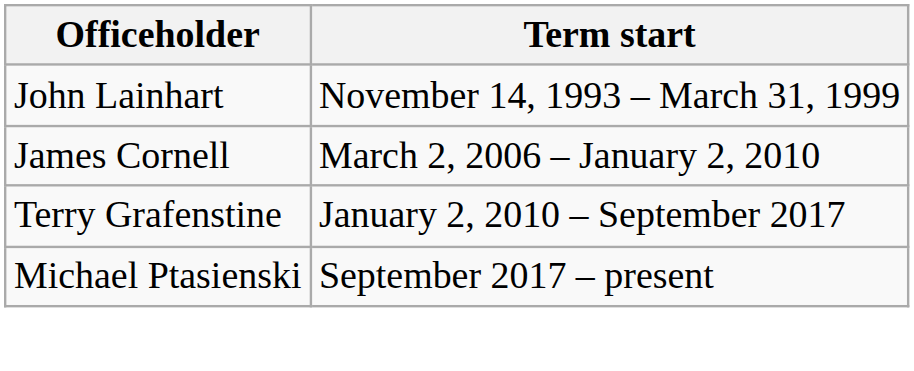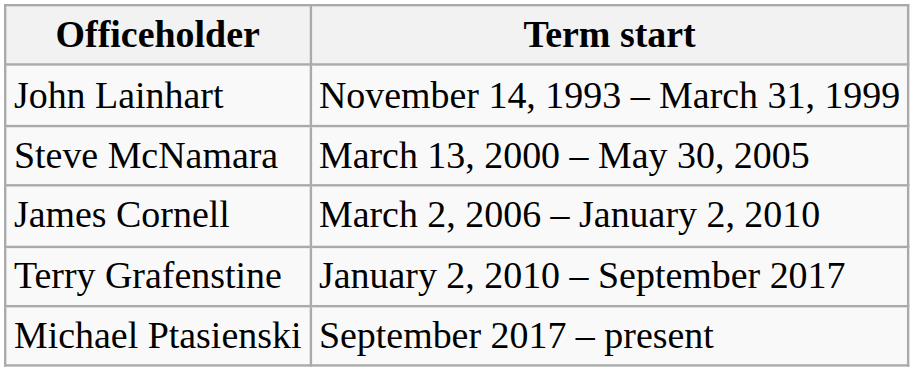+ row: Steve McNamara | March 13, 2000 – May 30, 2005
